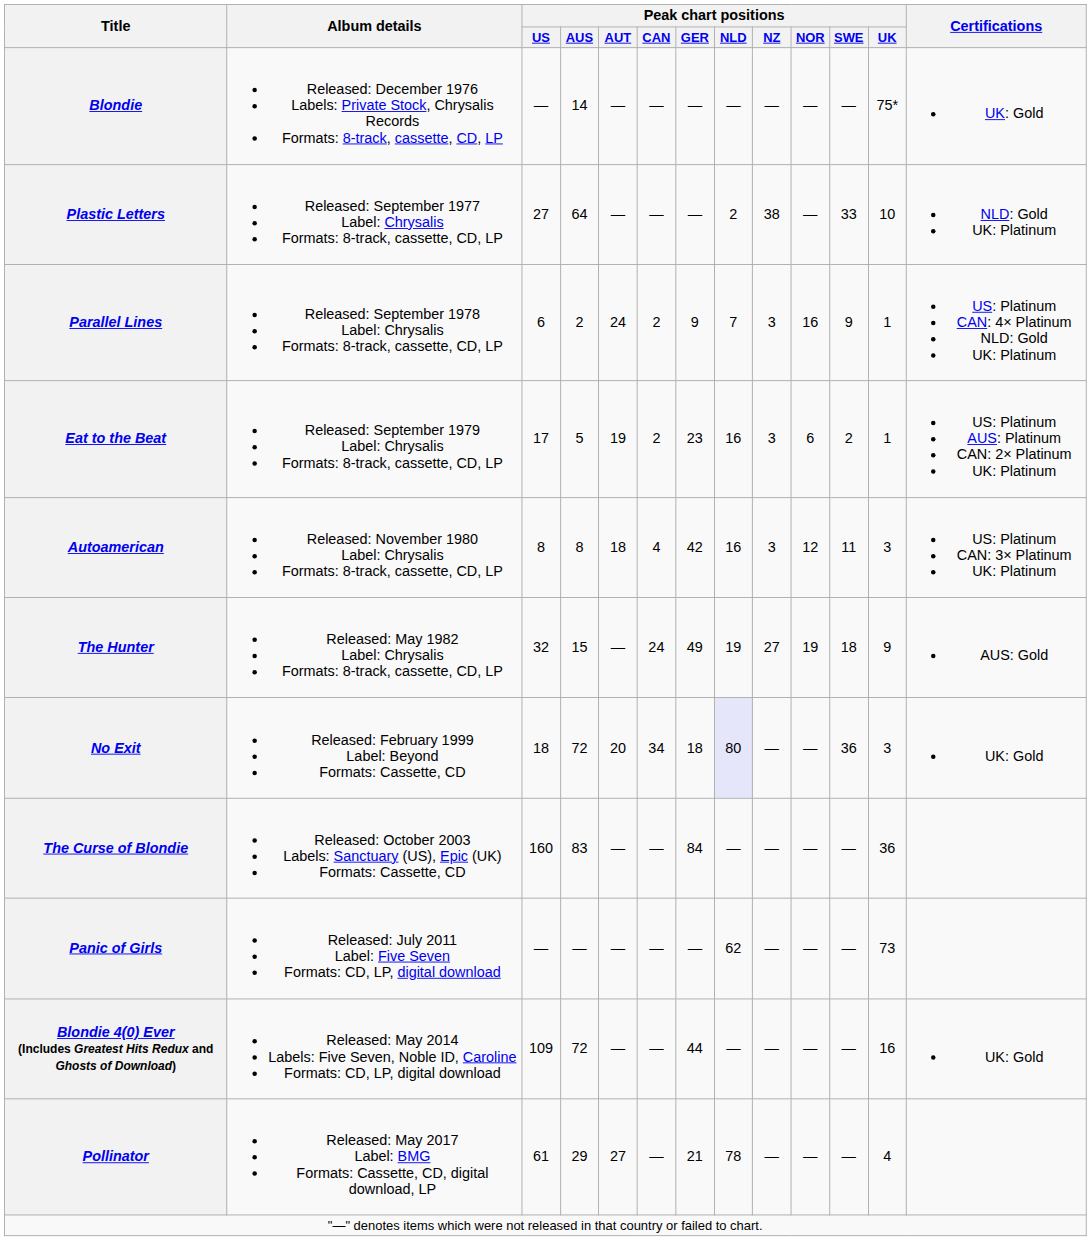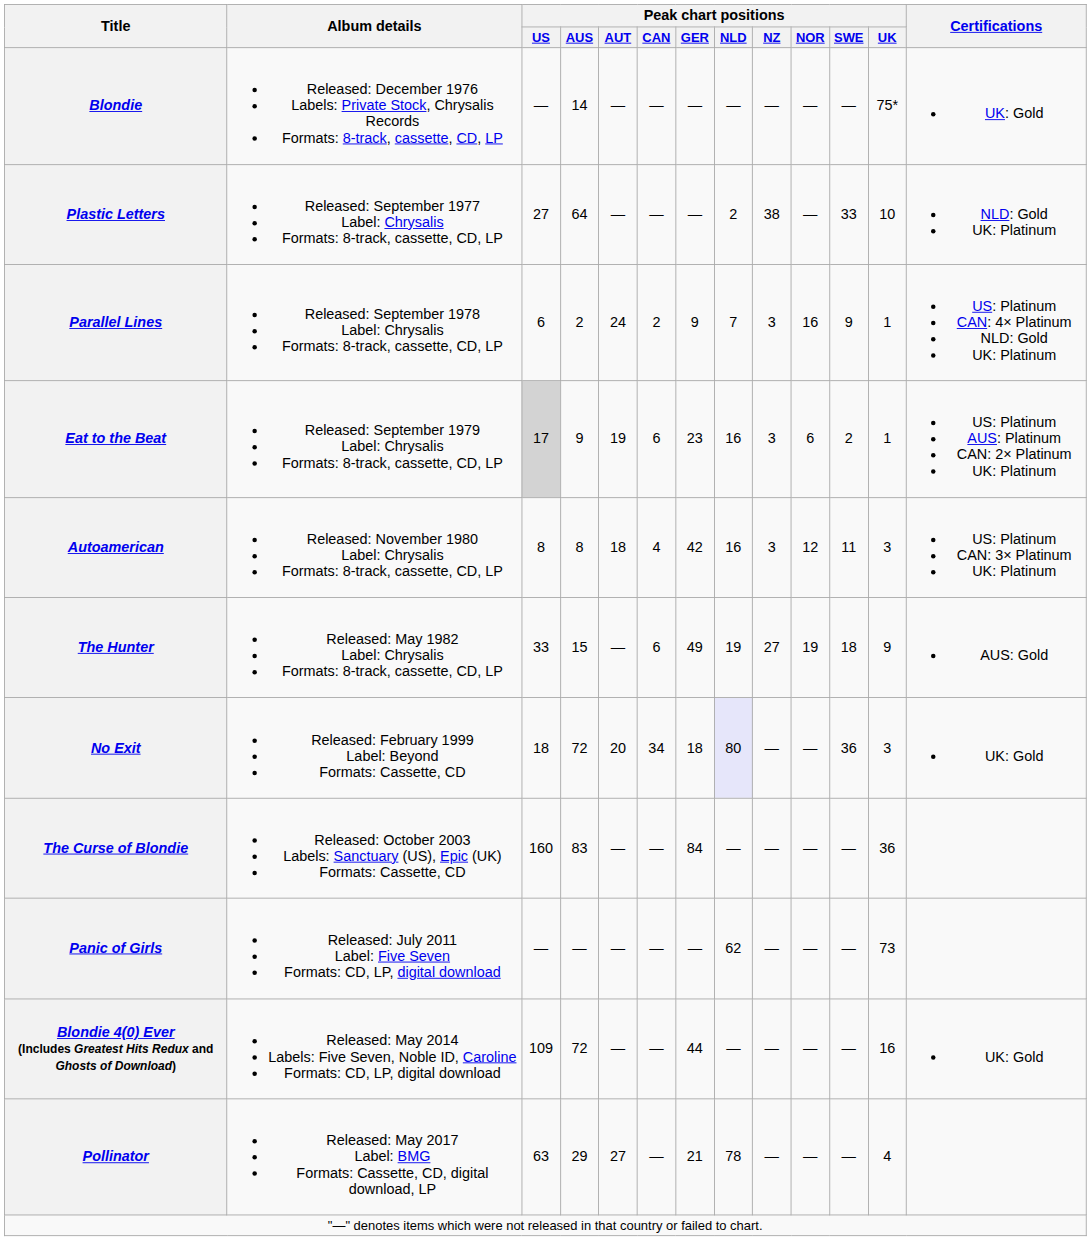Eat to the Beat | Peak chart positions / US: no background -> lightgrey background
Eat to the Beat | Peak chart positions / AUS: 5 -> 9
Eat to the Beat | Peak chart positions / CAN: 2 -> 6
The Hunter | Peak chart positions / US: 32 -> 33
The Hunter | Peak chart positions / CAN: 24 -> 6
Pollinator | Peak chart positions / US: 61 -> 63
